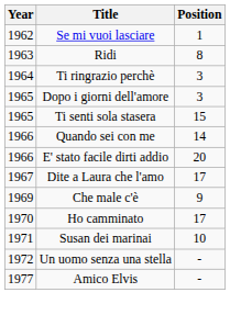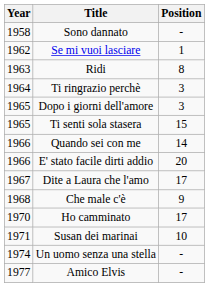+ row: 1958 | Sono dannato | -
Che male c'è | Year: 1969 -> 1968
Un uomo senza una stella | Year: 1972 -> 1974
